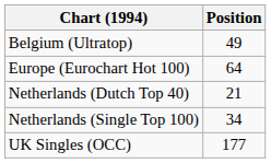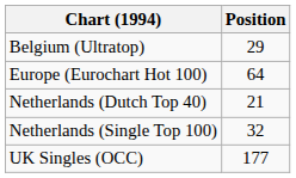Belgium (Ultratop) | Position: 49 -> 29
Netherlands (Single Top 100) | Position: 34 -> 32
